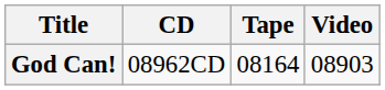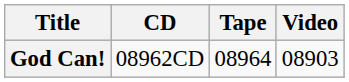God Can! | Tape: 08164 -> 08964
